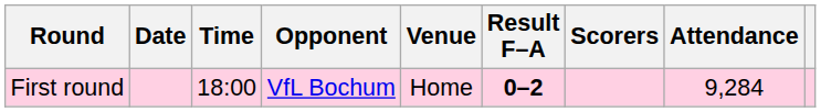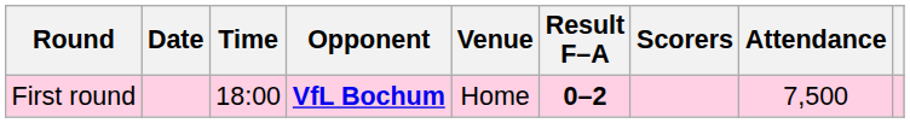First round | Opponent: normal -> bold
First round | Attendance: 9,284 -> 7,500
